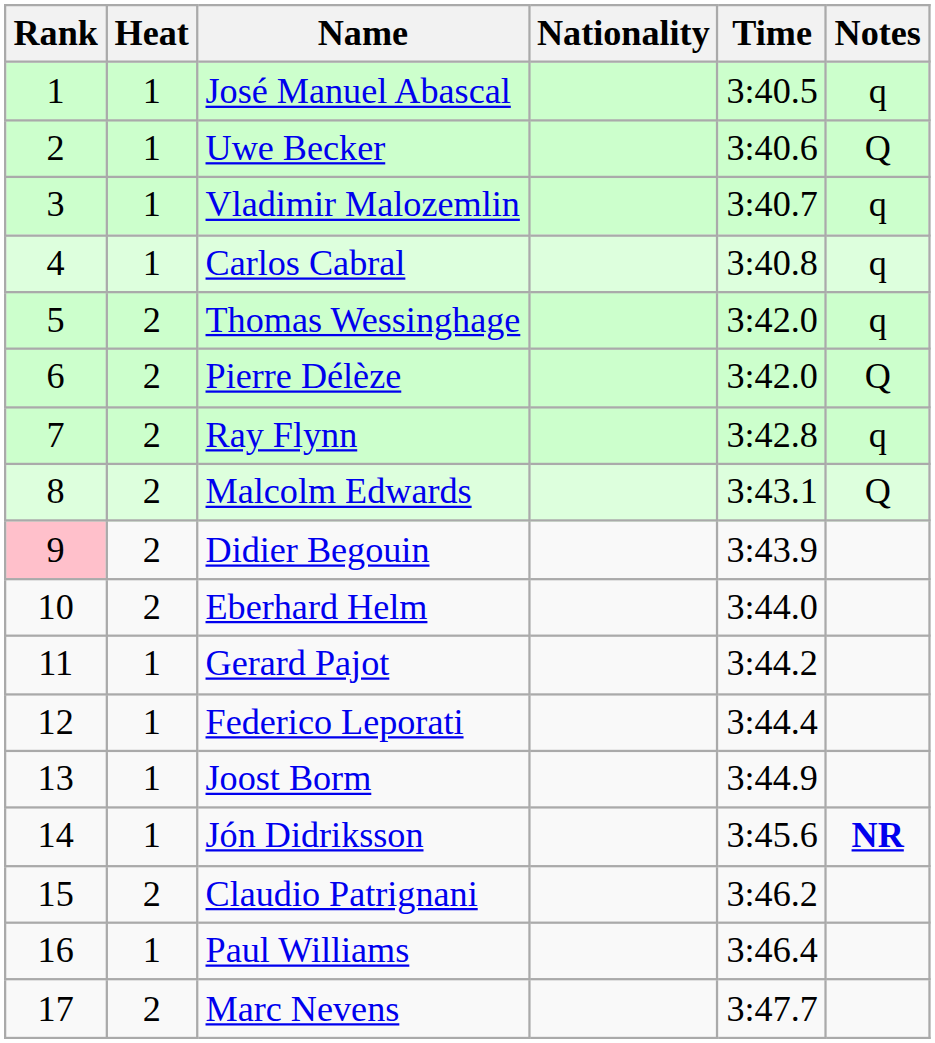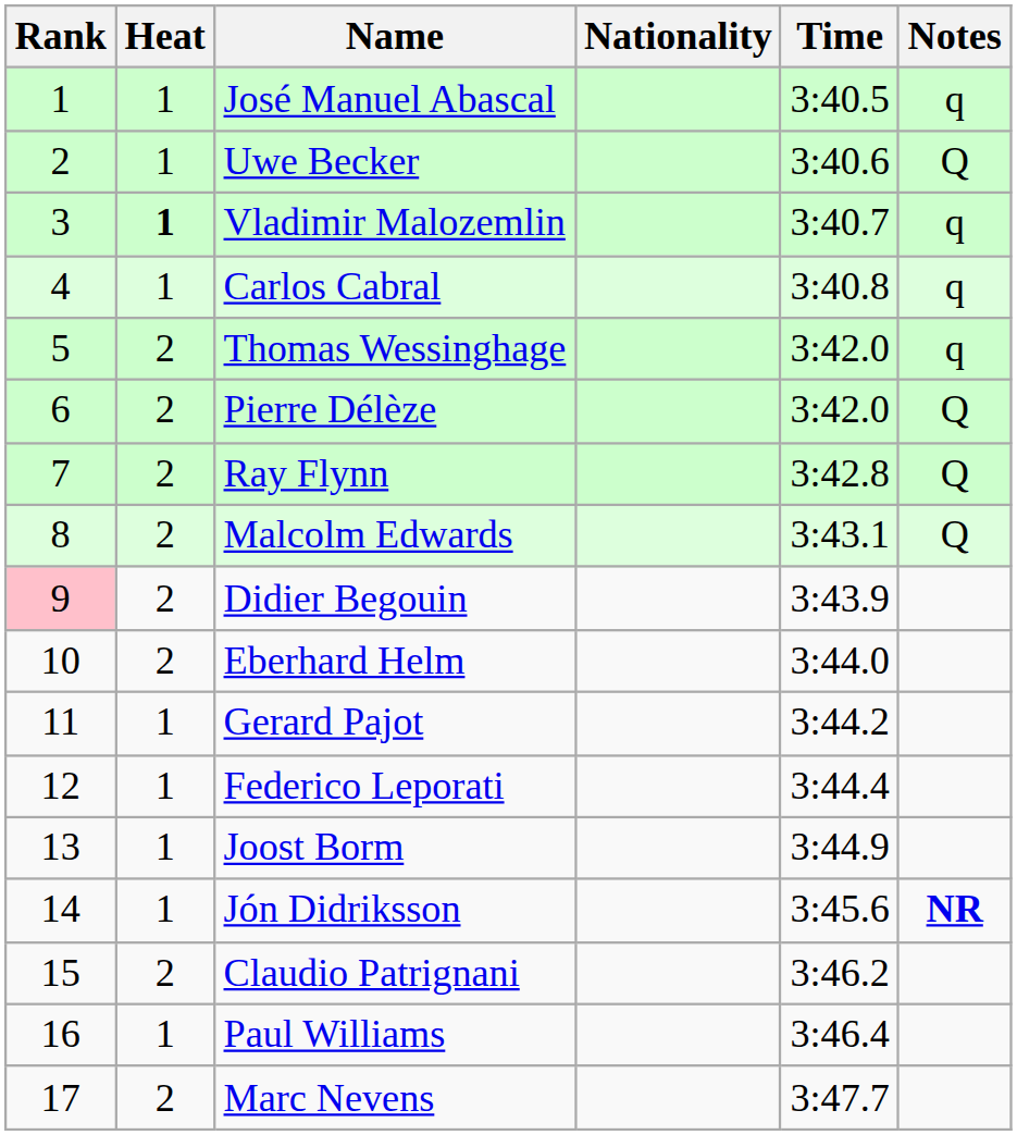Vladimir Malozemlin | Heat: normal -> bold
Ray Flynn | Notes: q -> Q
